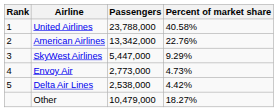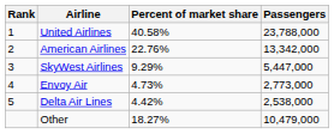columns swapped: Passengers <-> Percent of market share
